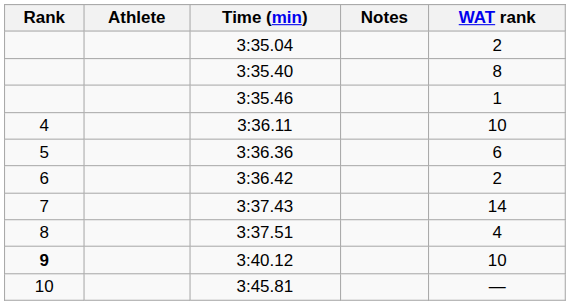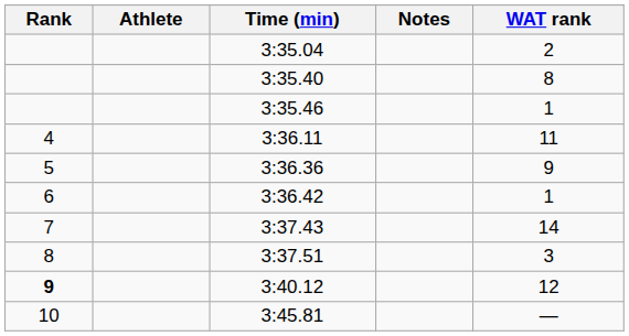3:36.11 | WAT rank: 10 -> 11
3:36.36 | WAT rank: 6 -> 9
3:36.42 | WAT rank: 2 -> 1
3:37.51 | WAT rank: 4 -> 3
3:40.12 | WAT rank: 10 -> 12
